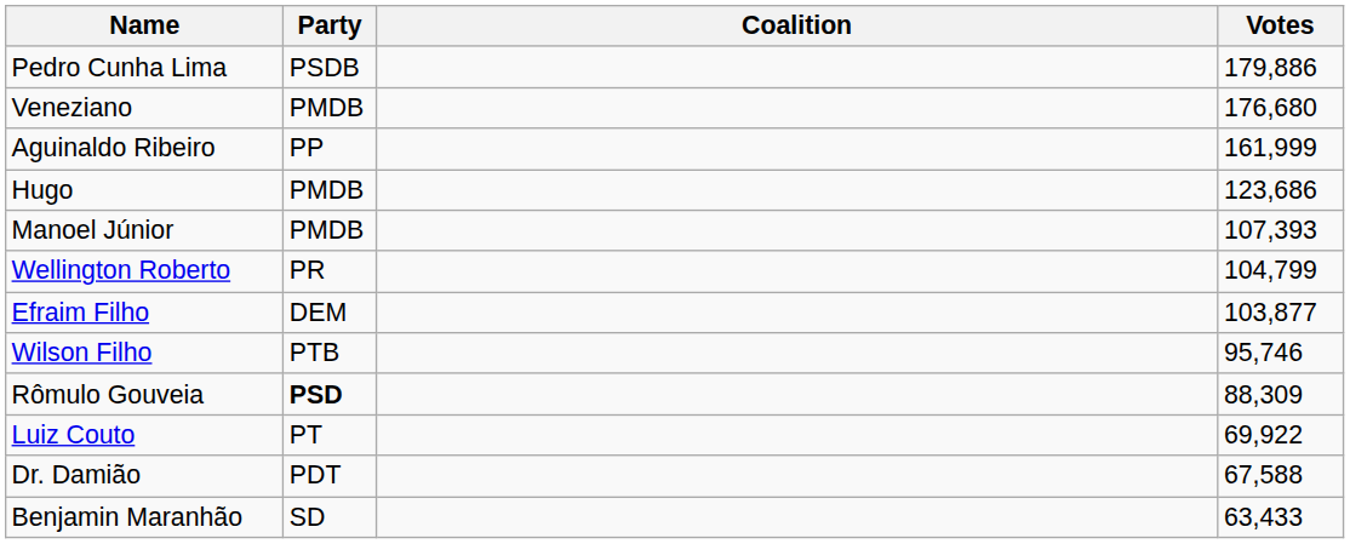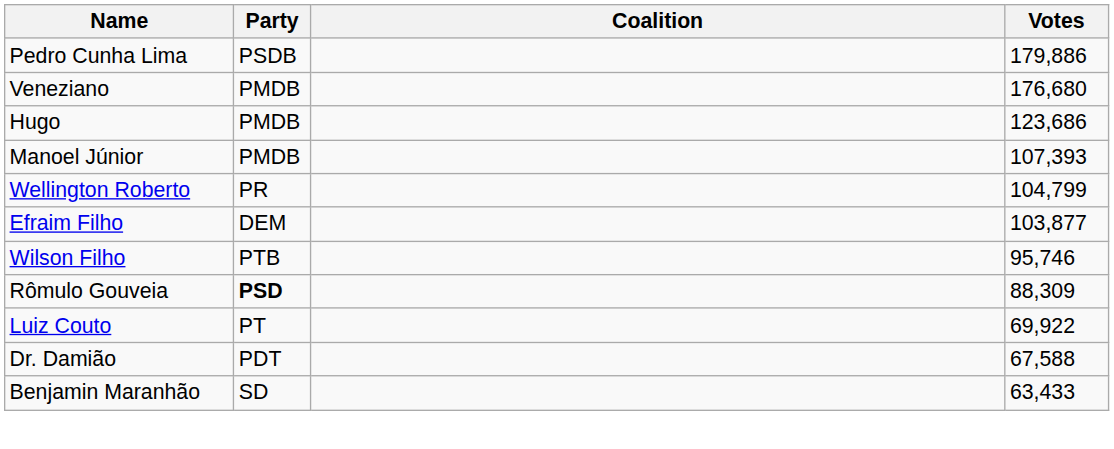- row: Aguinaldo Ribeiro | PP | 161,999
